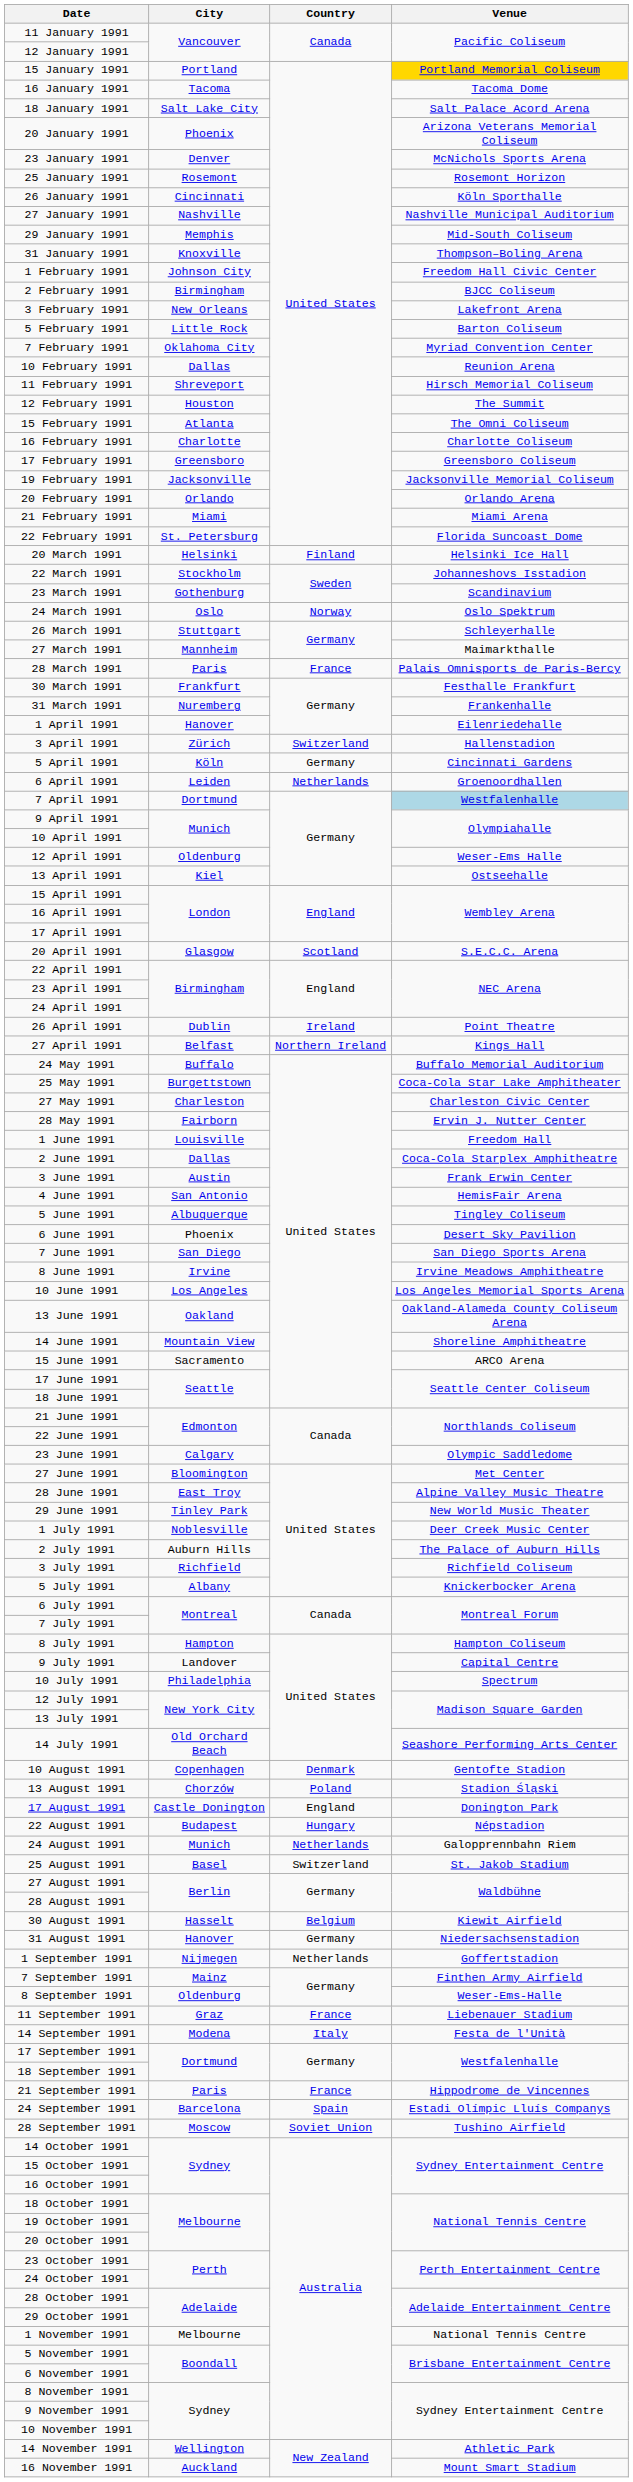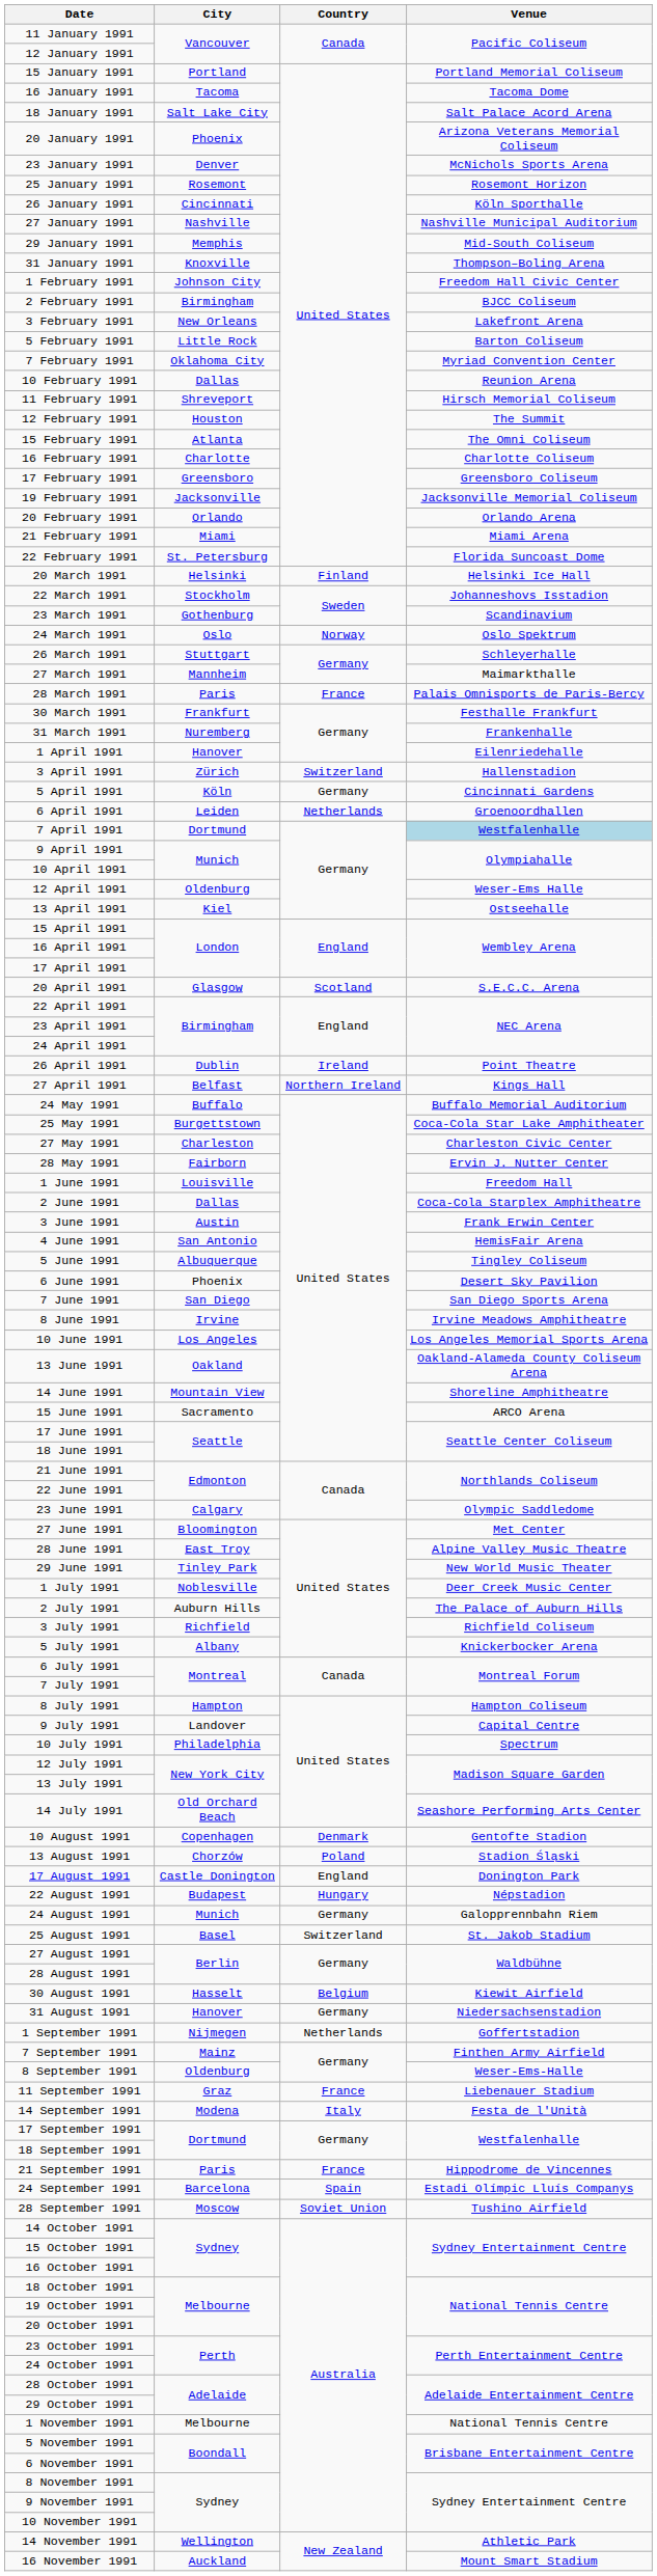15 January 1991 | Venue: gold background -> no background
24 August 1991 | Country: Netherlands -> Germany
